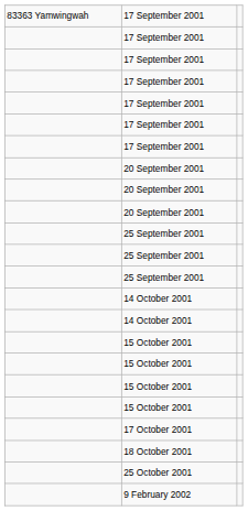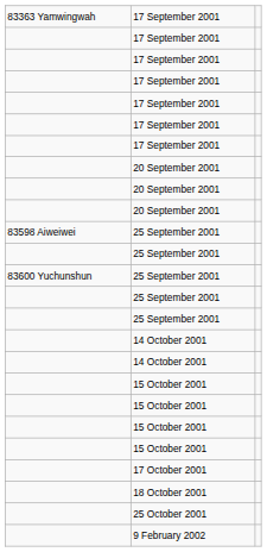+ row: 83598 Aiweiwei | 25 September 2001
+ row: 83600 Yuchunshun | 25 September 2001
